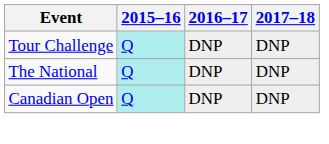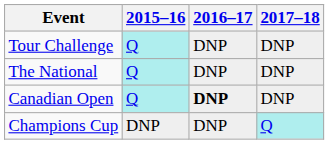Canadian Open | 2016–17: normal -> bold
+ row: Champions Cup | DNP | DNP | Q
